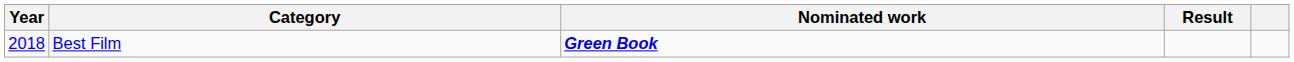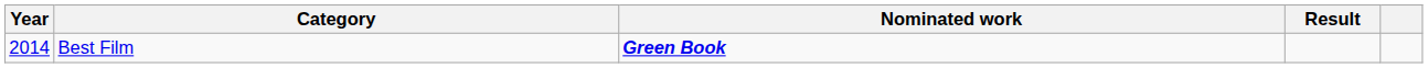Best Film | Year: 2018 -> 2014
